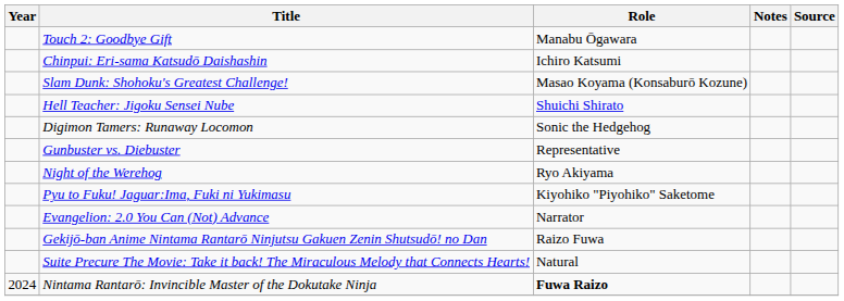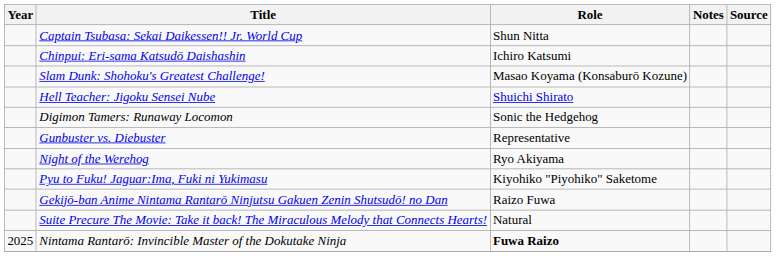+ row: Captain Tsubasa: Sekai Daikessen!! Jr. World Cup | Shun Nitta
- row: Touch 2: Goodbye Gift | Manabu Ōgawara
- row: Evangelion: 2.0 You Can (Not) Advance | Narrator
Nintama Rantarō: Invincible Master of the Dokutake Ninja | Year: 2024 -> 2025
